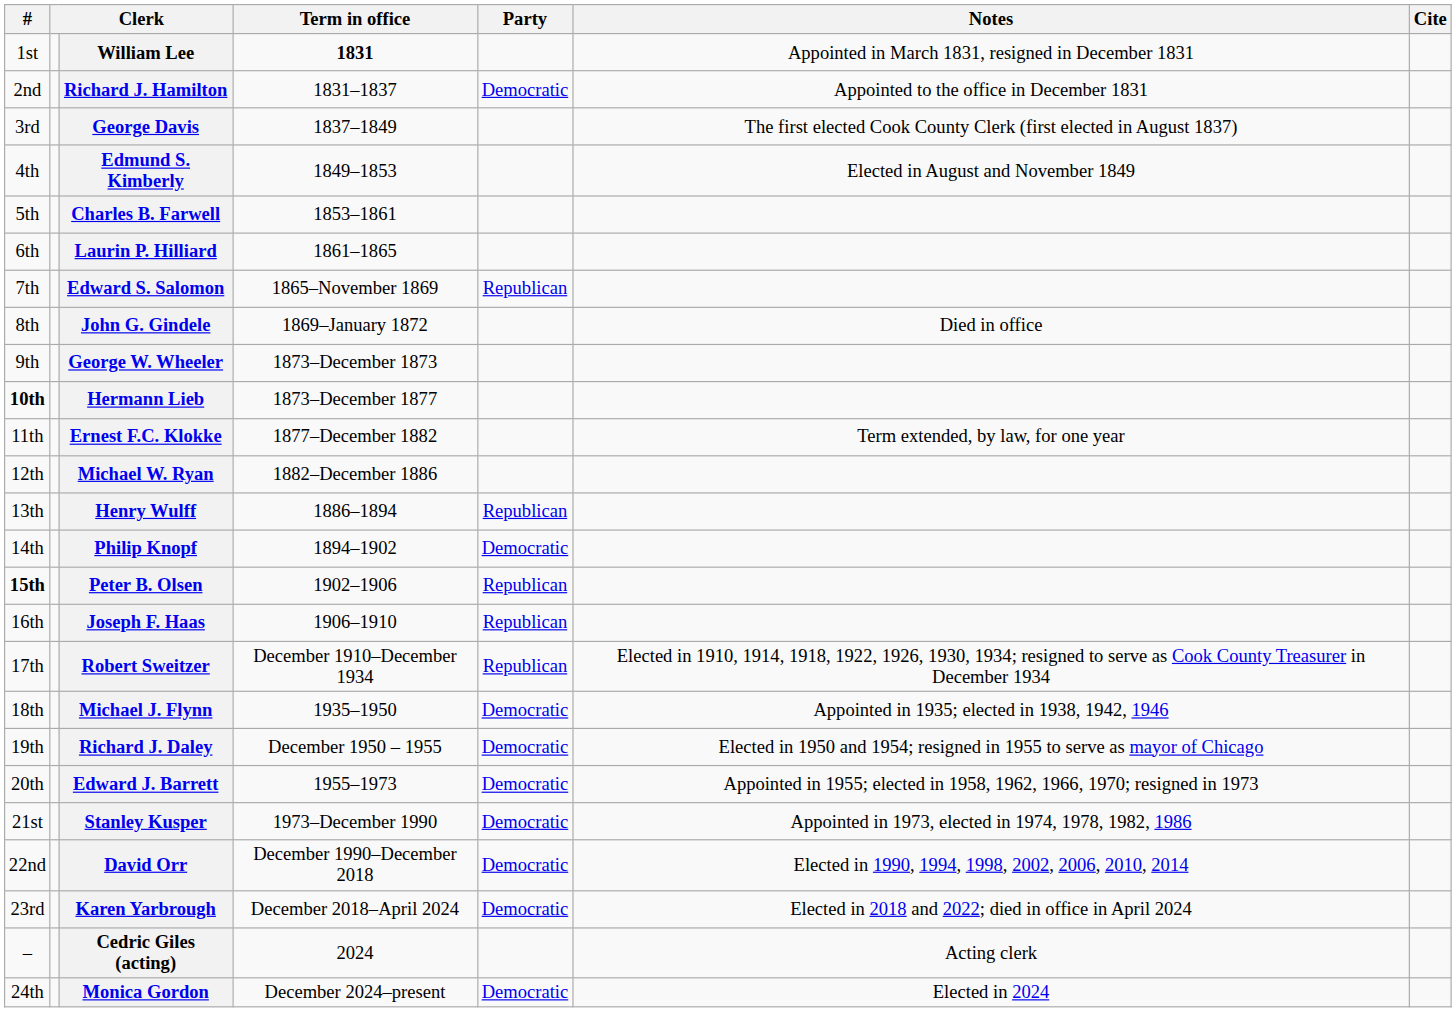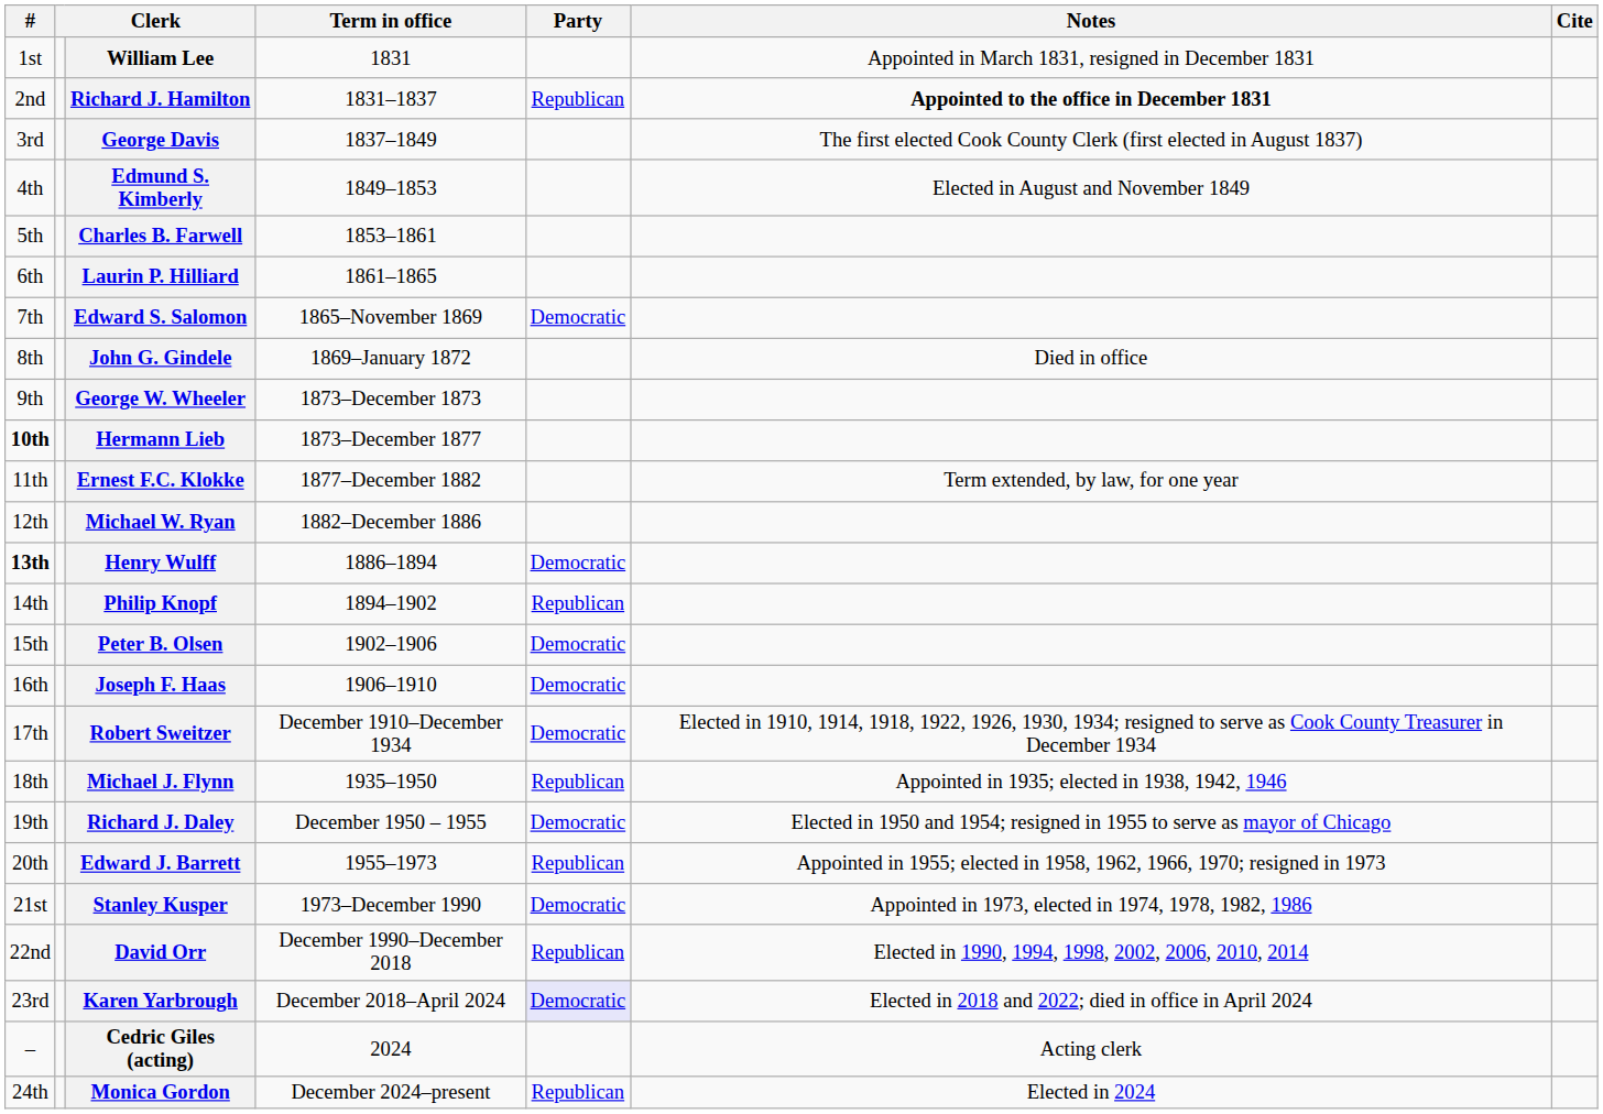William Lee | Term in office: bold -> normal
Richard J. Hamilton | Party: Democratic -> Republican
Richard J. Hamilton | Notes: normal -> bold
Edward S. Salomon | Party: Republican -> Democratic
Henry Wulff | #: normal -> bold
Henry Wulff | Party: Republican -> Democratic
Philip Knopf | Party: Democratic -> Republican
Peter B. Olsen | #: bold -> normal
Peter B. Olsen | Party: Republican -> Democratic
Joseph F. Haas | Party: Republican -> Democratic
Robert Sweitzer | Party: Republican -> Democratic
Michael J. Flynn | Party: Democratic -> Republican
Edward J. Barrett | Party: Democratic -> Republican
David Orr | Party: Democratic -> Republican
Karen Yarbrough | Party: no background -> lavender background
Monica Gordon | Party: Democratic -> Republican
